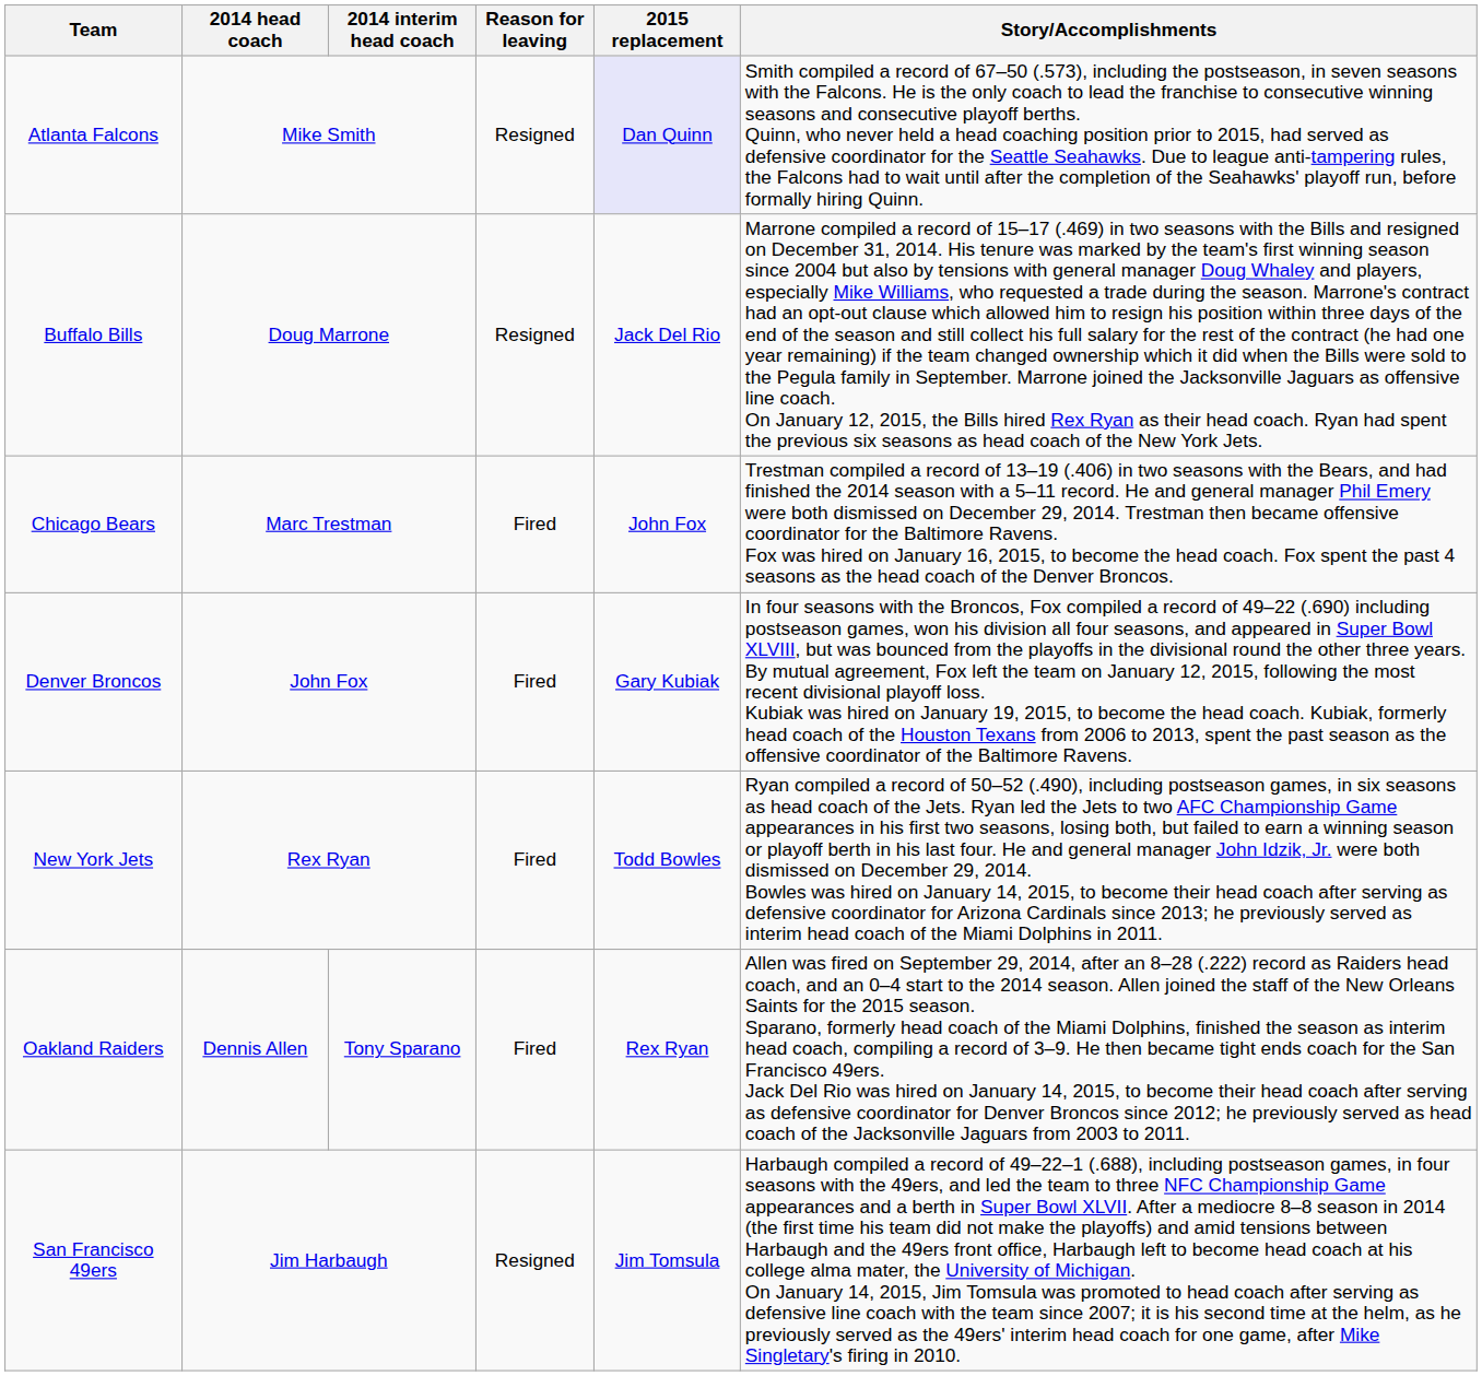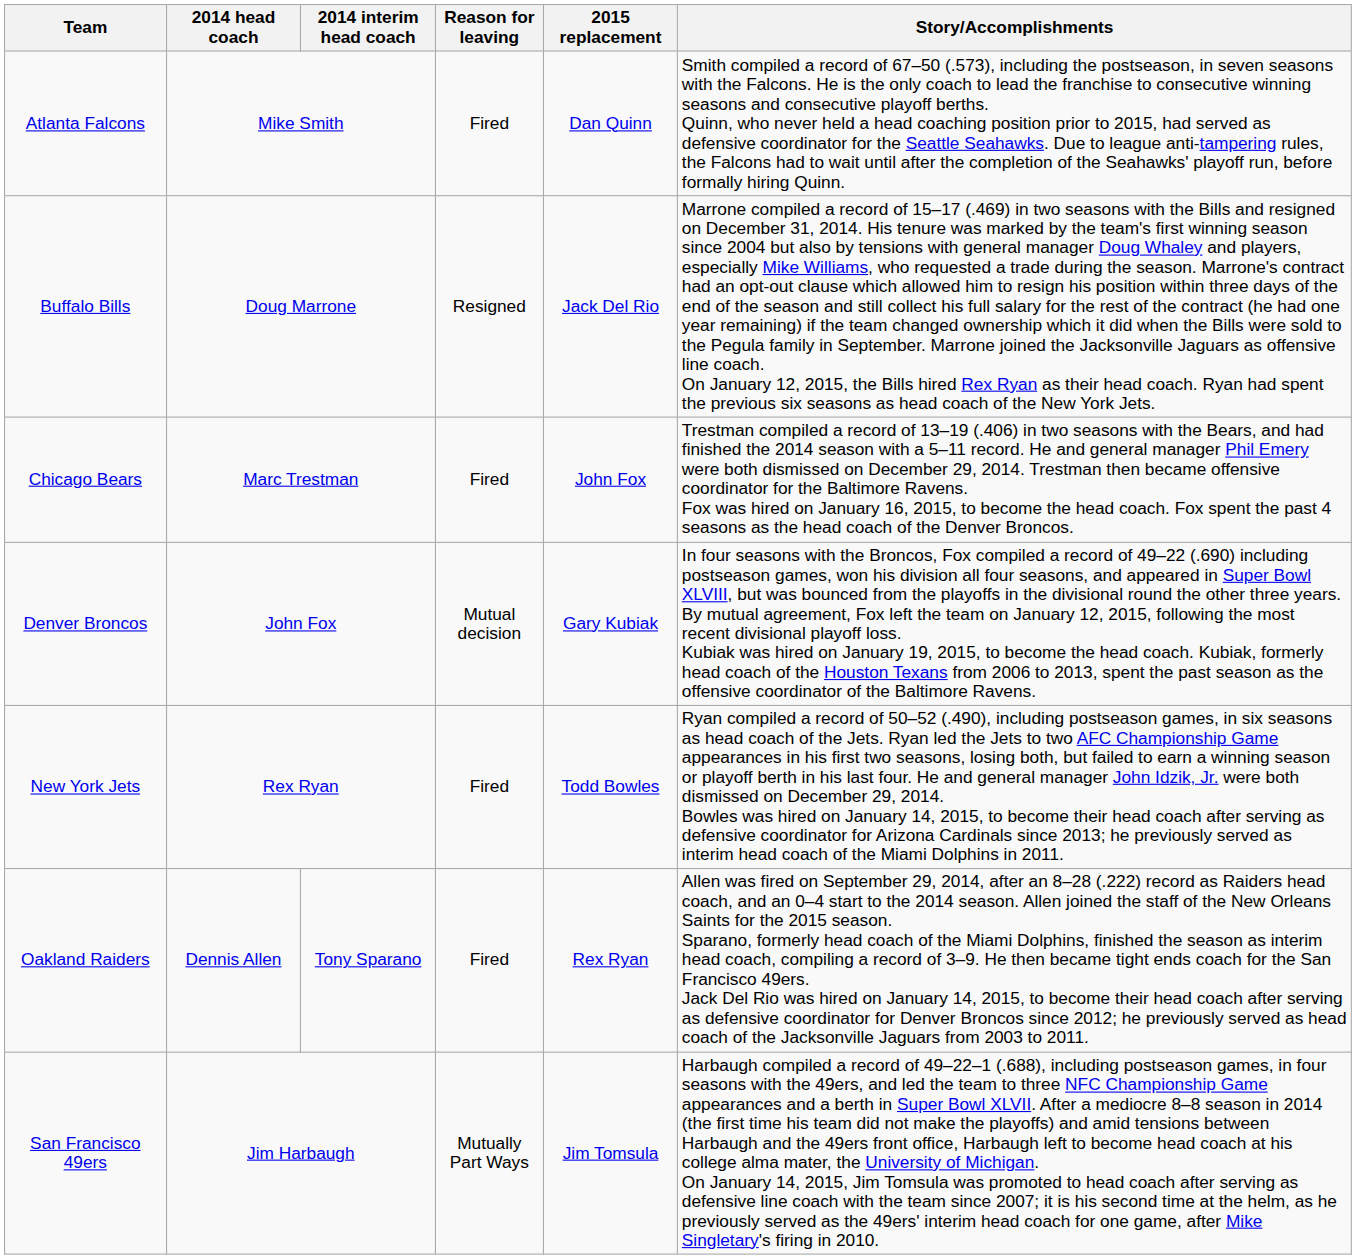Atlanta Falcons | Reason for leaving: Resigned -> Fired
Atlanta Falcons | 2015 replacement: lavender background -> no background
Denver Broncos | Reason for leaving: Fired -> Mutual decision
San Francisco 49ers | Reason for leaving: Resigned -> Mutually Part Ways
